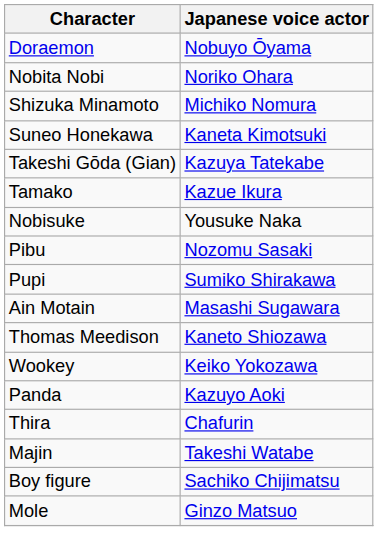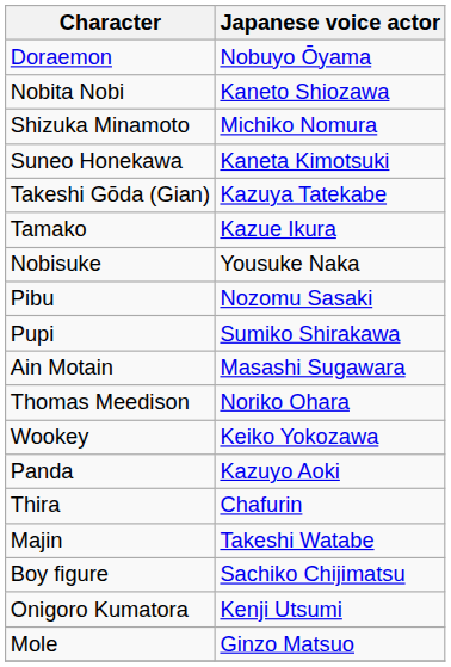Nobita Nobi | Japanese voice actor: Noriko Ohara -> Kaneto Shiozawa
Thomas Meedison | Japanese voice actor: Kaneto Shiozawa -> Noriko Ohara
+ row: Onigoro Kumatora | Kenji Utsumi
